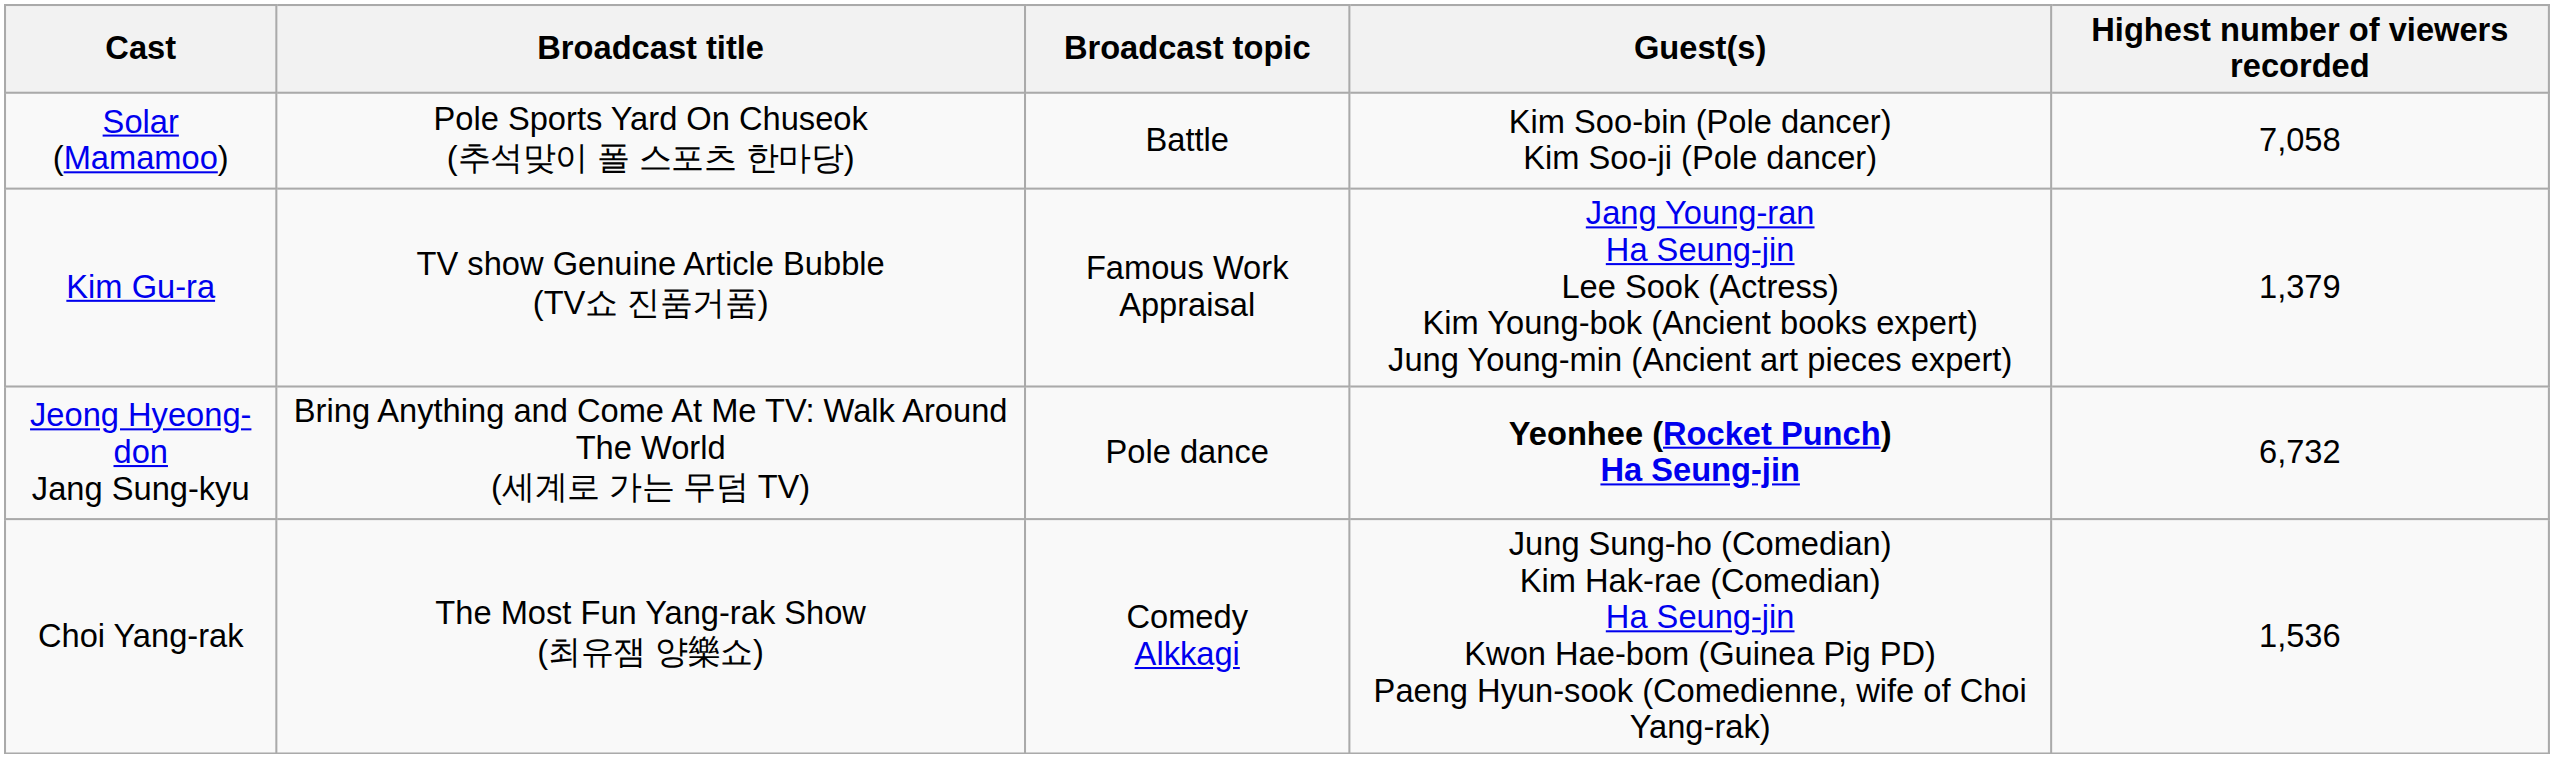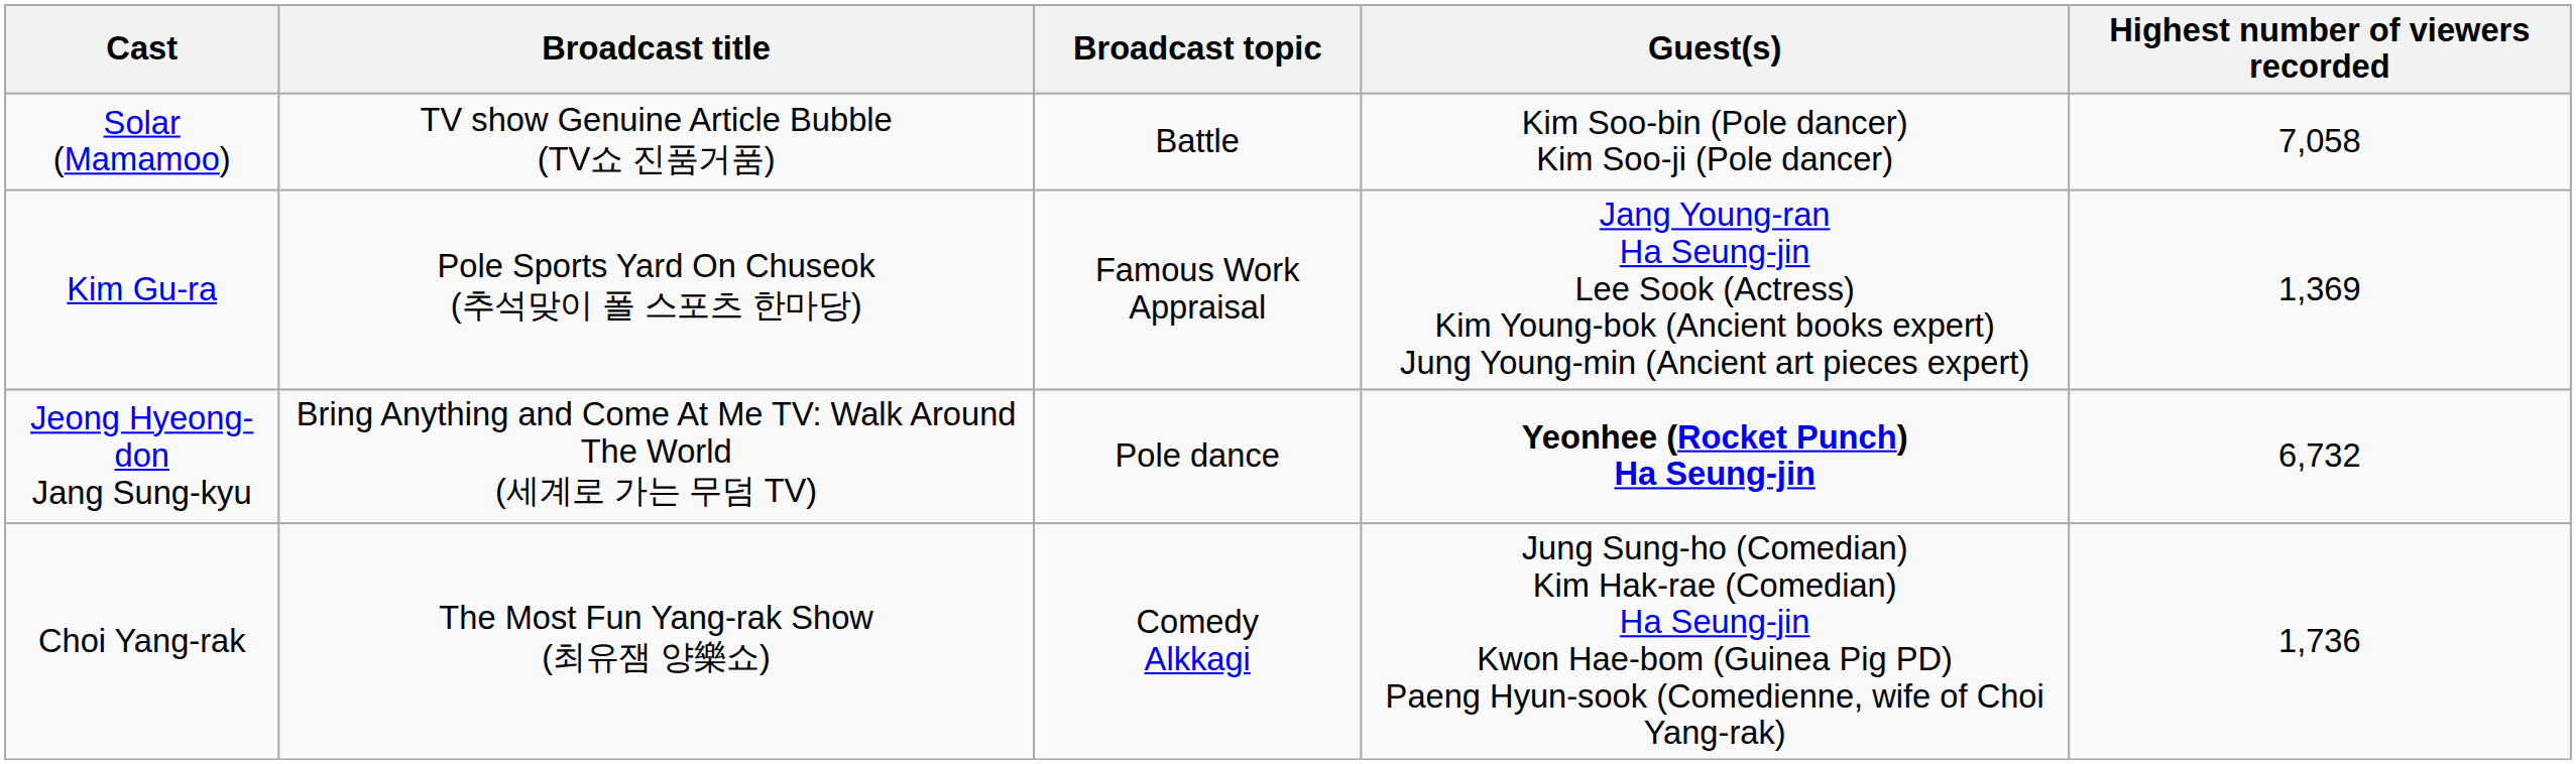Solar (Mamamoo) | Broadcast title: Pole Sports Yard On Chuseok (추석맞이 폴 스포츠 한마당) -> TV show Genuine Article Bubble (TV쇼 진품거품)
Kim Gu-ra | Broadcast title: TV show Genuine Article Bubble (TV쇼 진품거품) -> Pole Sports Yard On Chuseok (추석맞이 폴 스포츠 한마당)
Kim Gu-ra | Highest number of viewers recorded: 1,379 -> 1,369
Choi Yang-rak | Highest number of viewers recorded: 1,536 -> 1,736
